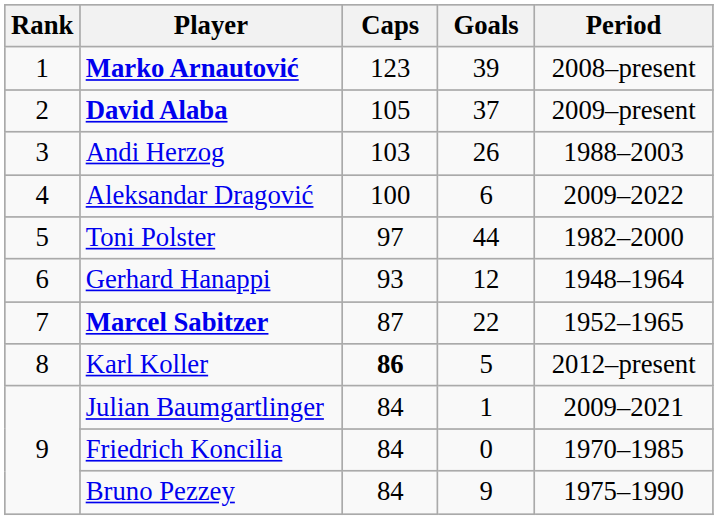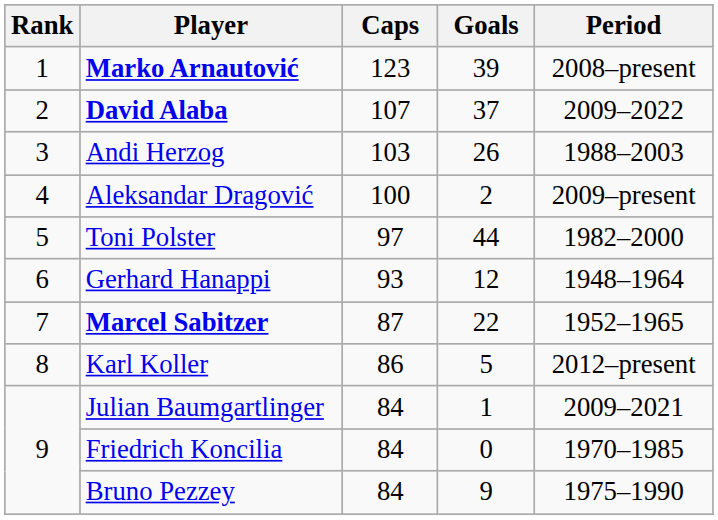David Alaba | Caps: 105 -> 107
David Alaba | Period: 2009–present -> 2009–2022
Aleksandar Dragović | Goals: 6 -> 2
Aleksandar Dragović | Period: 2009–2022 -> 2009–present
Karl Koller | Caps: bold -> normal
